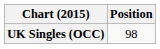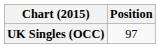UK Singles (OCC) | Position: 98 -> 97
